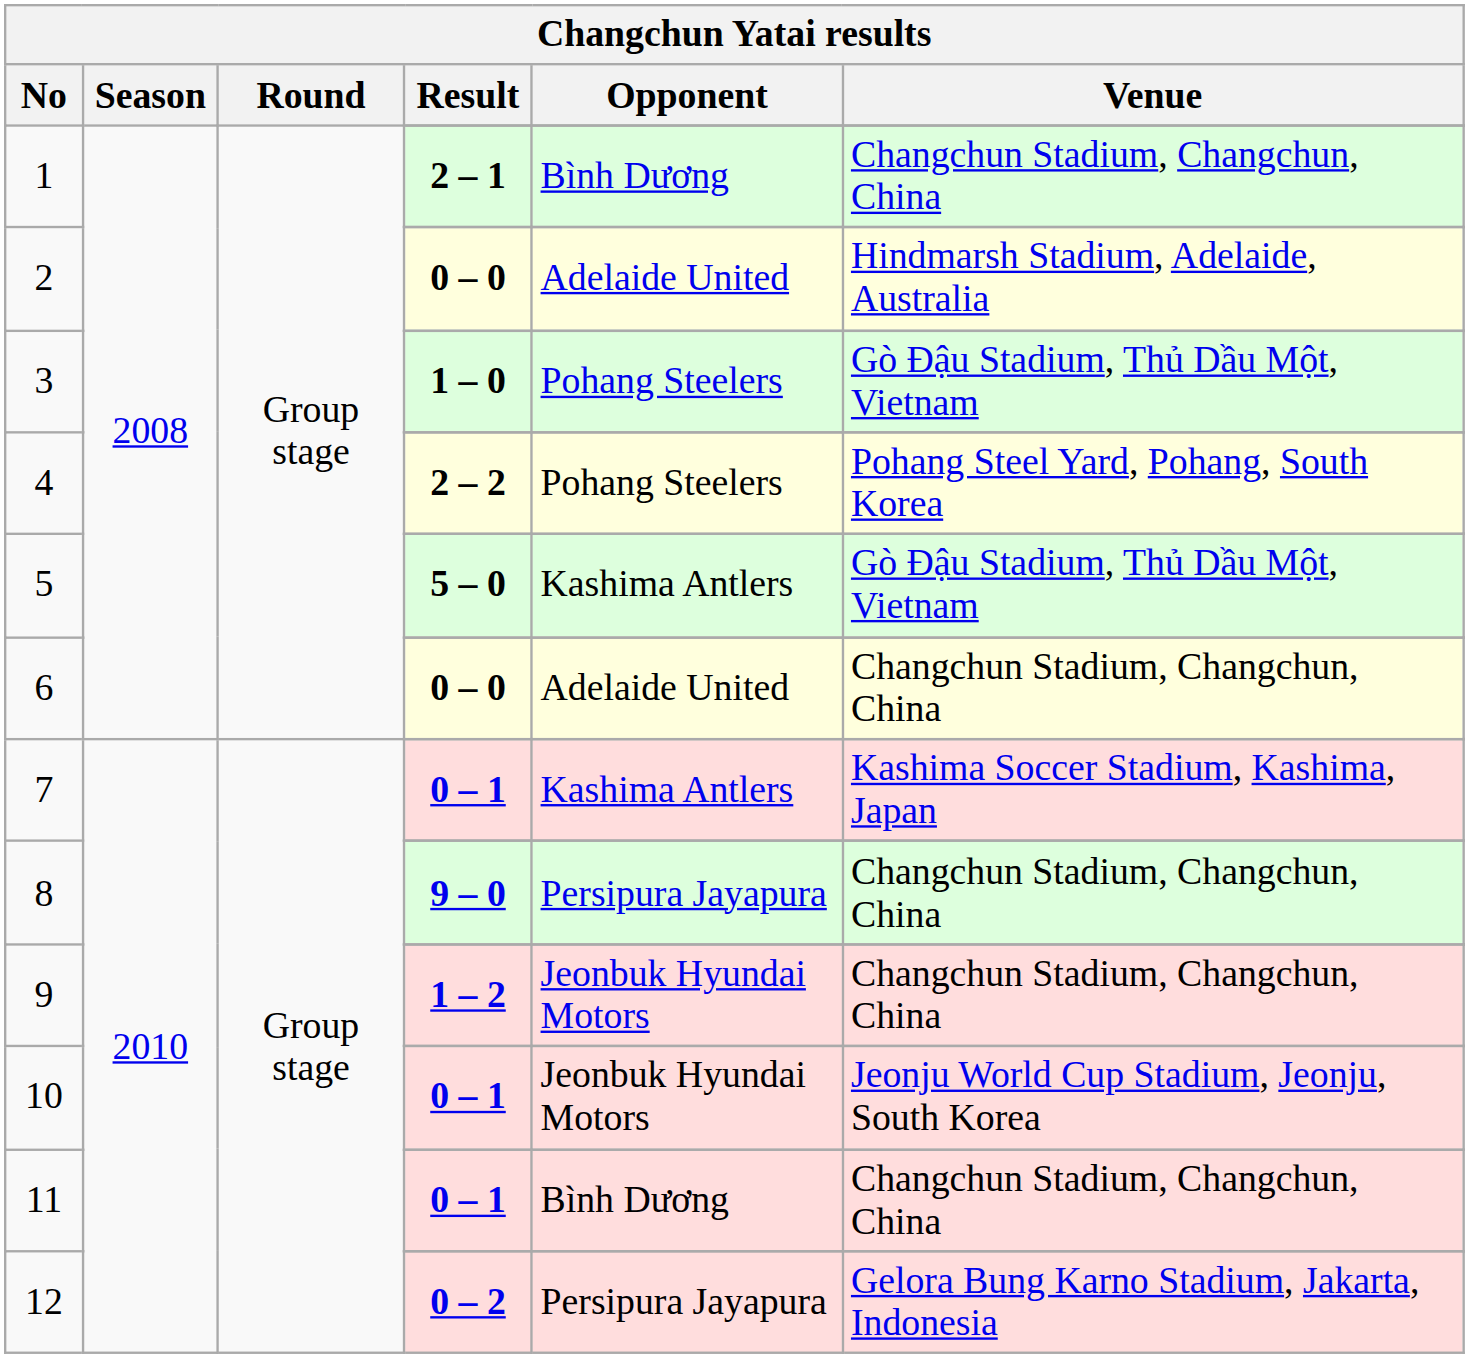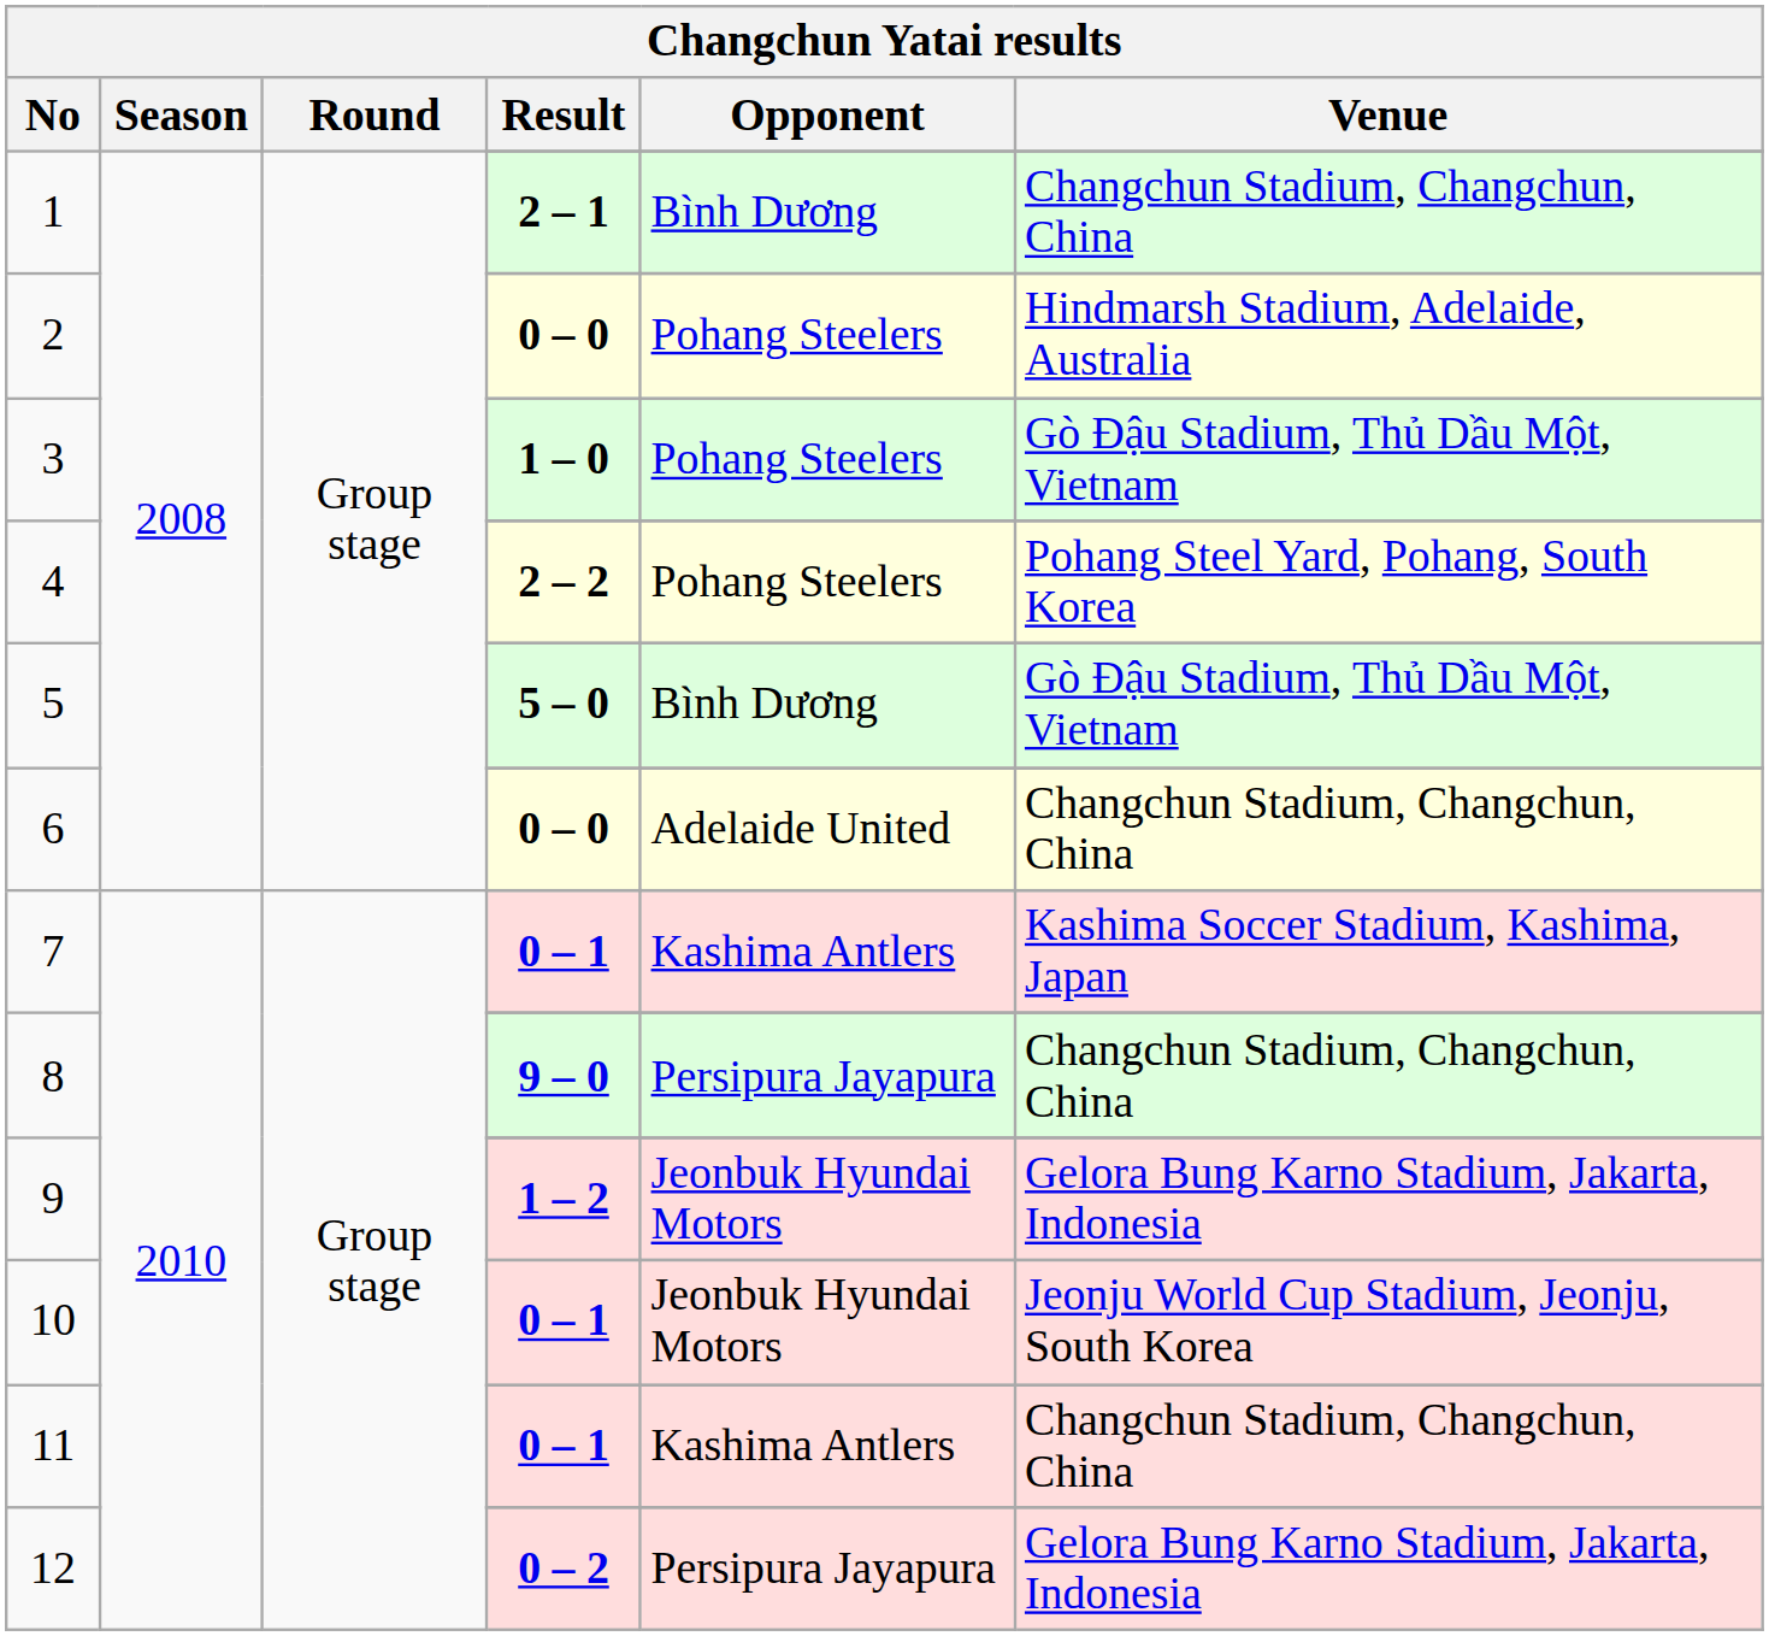2 / 0 – 0 | Opponent: Adelaide United -> Pohang Steelers
5 / 5 – 0 | Opponent: Kashima Antlers -> Bình Dương
9 / 1 – 2 | Venue: Changchun Stadium, Changchun, China -> Gelora Bung Karno Stadium, Jakarta, Indonesia
11 / 0 – 1 | Opponent: Bình Dương -> Kashima Antlers
